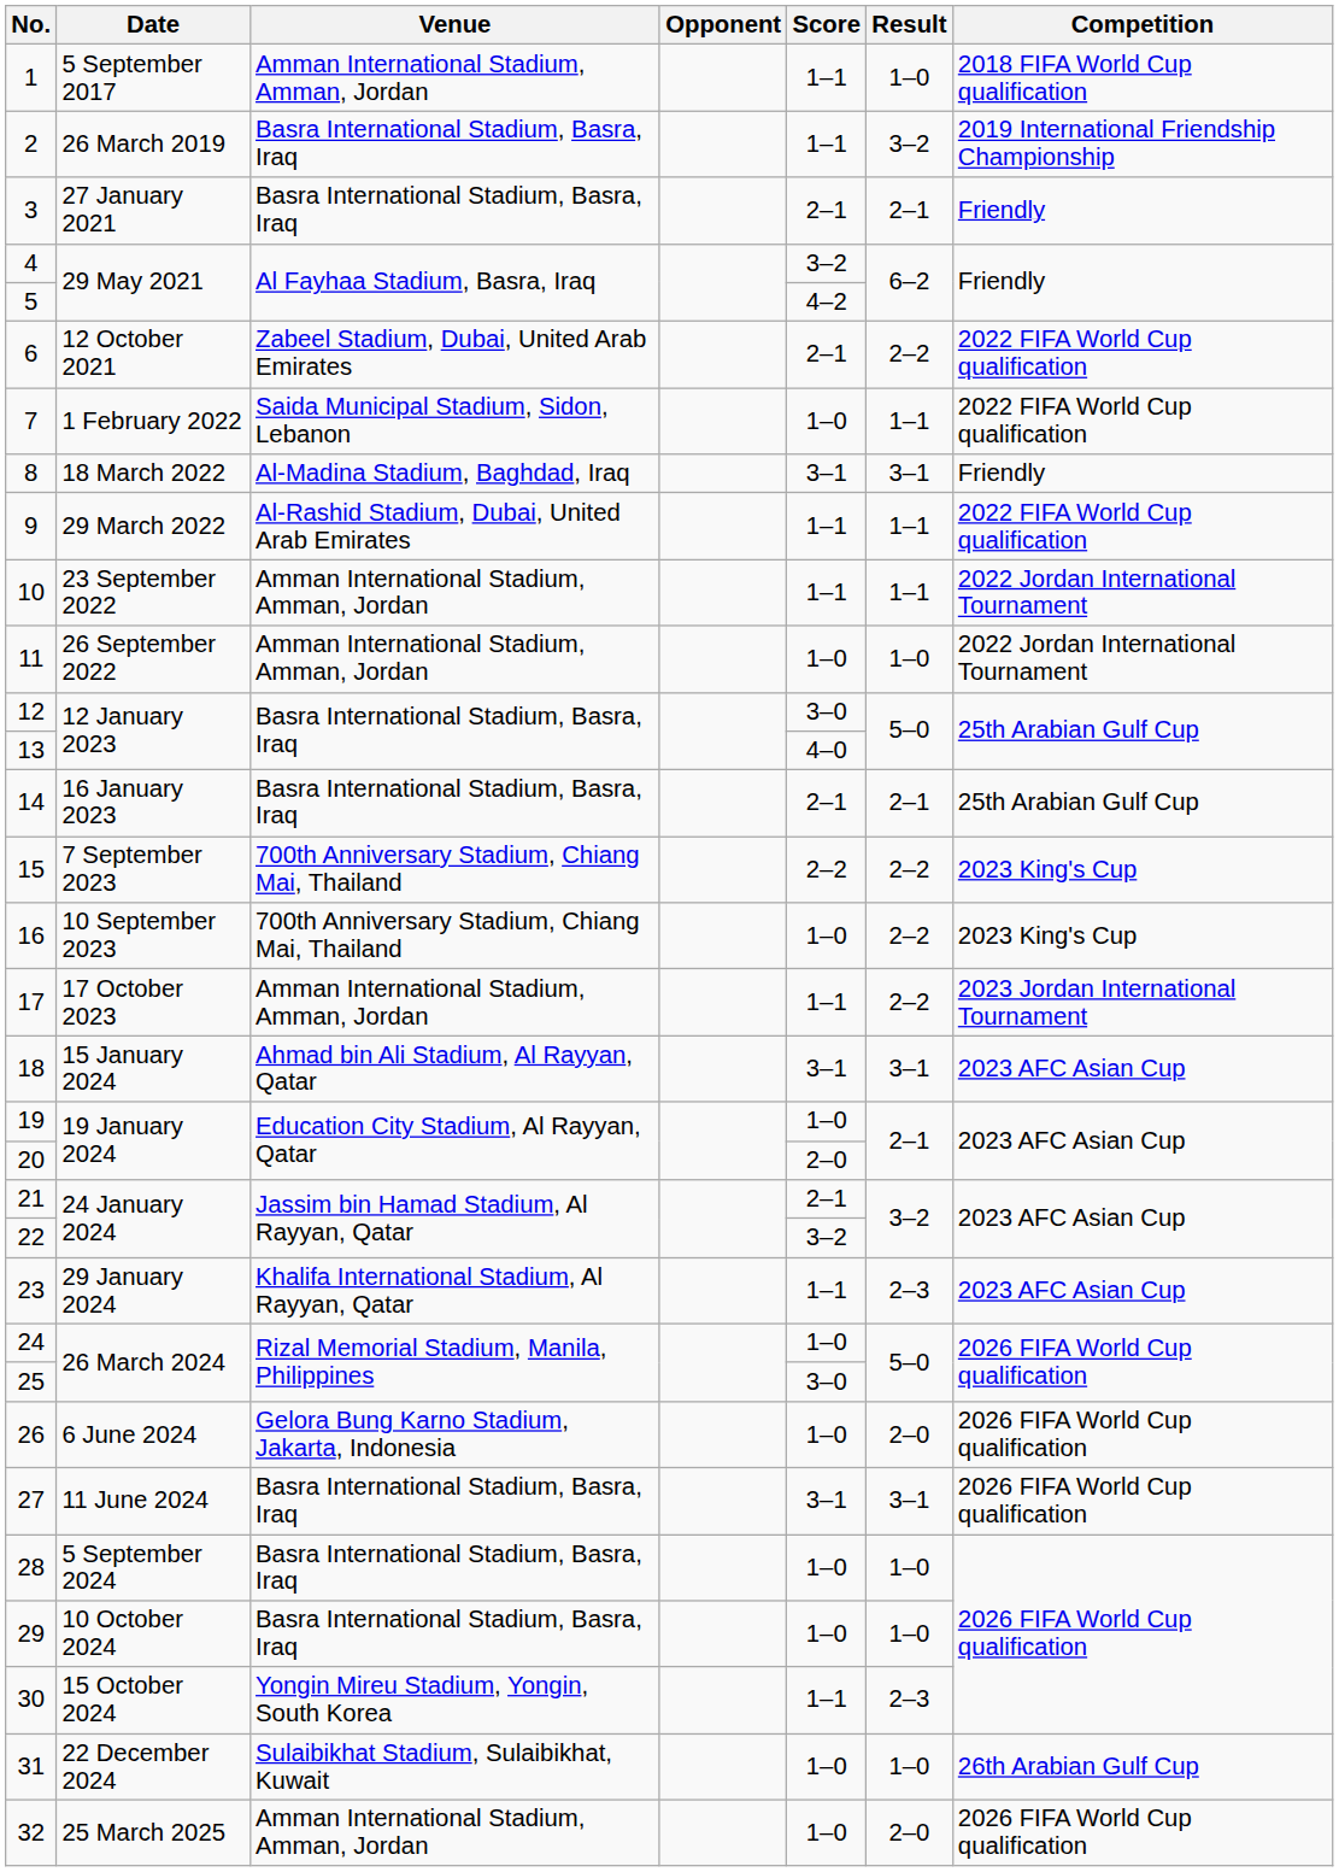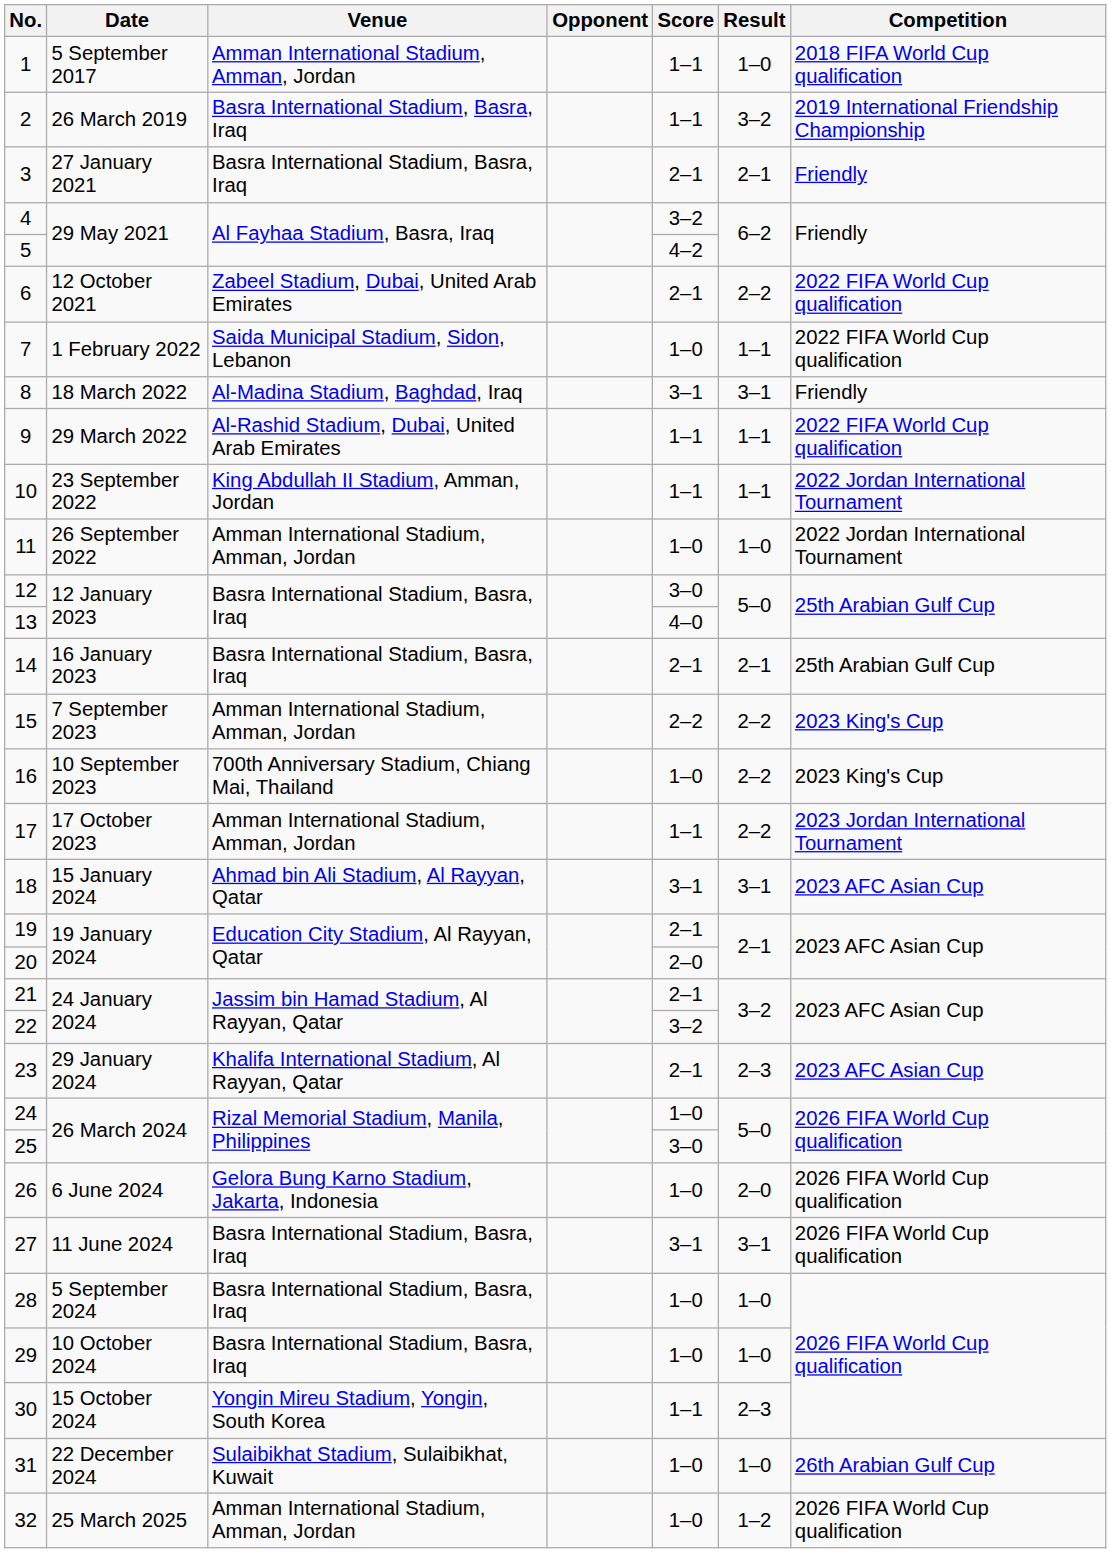10 | Venue: Amman International Stadium, Amman, Jordan -> King Abdullah II Stadium, Amman, Jordan
15 | Venue: 700th Anniversary Stadium, Chiang Mai, Thailand -> Amman International Stadium, Amman, Jordan
19 | Score: 1–0 -> 2–1
23 | Score: 1–1 -> 2–1
32 | Result: 2–0 -> 1–2
